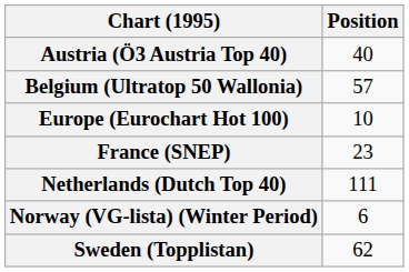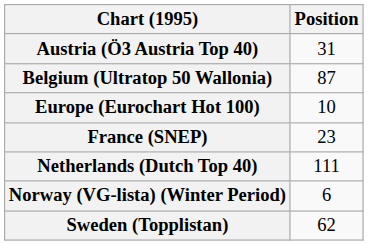Austria (Ö3 Austria Top 40) | Position: 40 -> 31
Belgium (Ultratop 50 Wallonia) | Position: 57 -> 87
